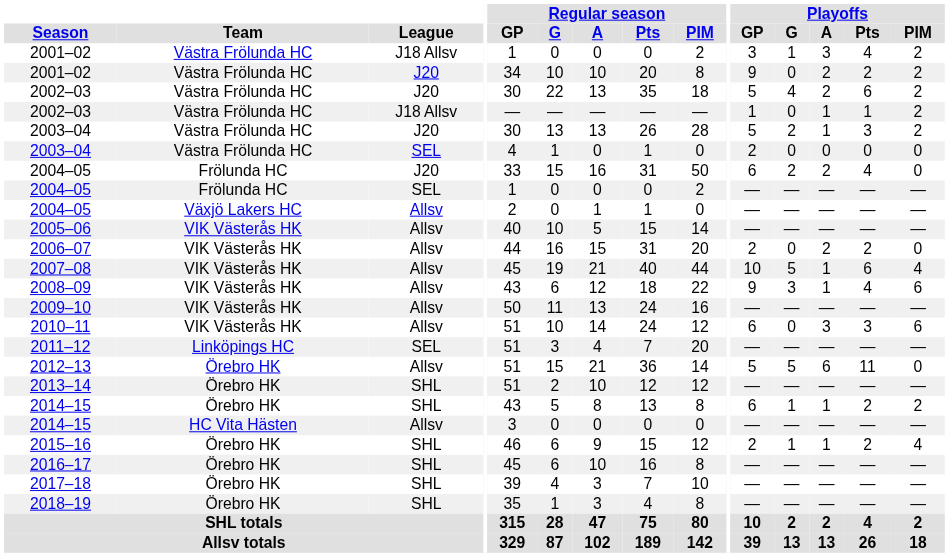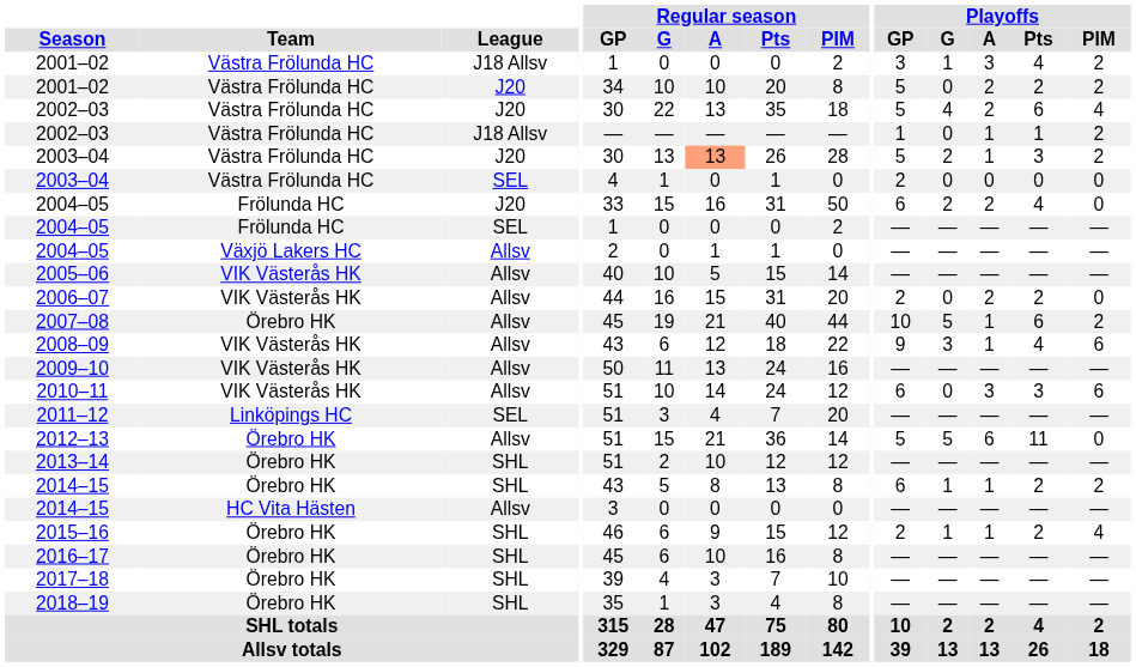2001–02 / J20 | Playoffs / GP: 9 -> 5
2002–03 / J20 | Playoffs / PIM: 2 -> 4
2003–04 / J20 | Regular season / A: no background -> lightsalmon background
2007–08 | Team: VIK Västerås HK -> Örebro HK
2007–08 | Playoffs / PIM: 4 -> 2
